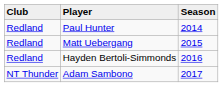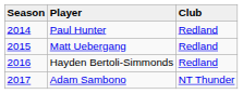columns swapped: Season <-> Club
